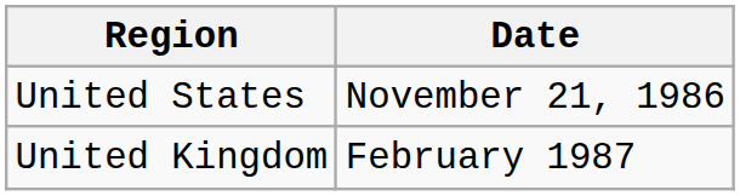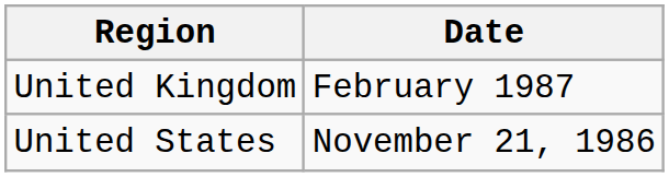rows swapped: United States <-> United Kingdom
